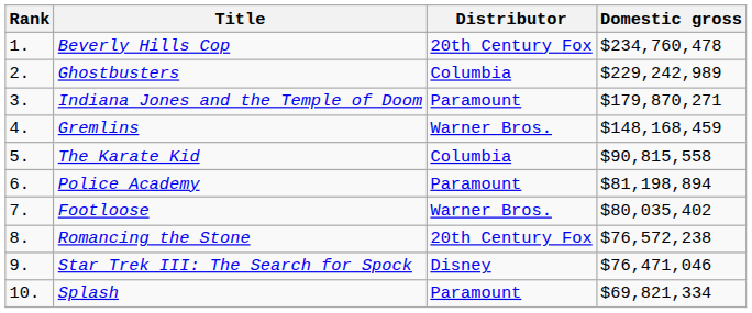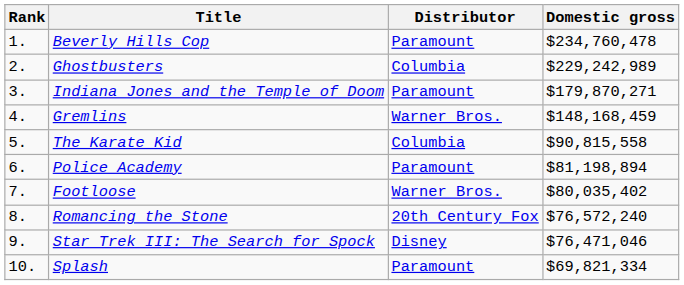Beverly Hills Cop | Distributor: 20th Century Fox -> Paramount
Romancing the Stone | Domestic gross: $76,572,238 -> $76,572,240
